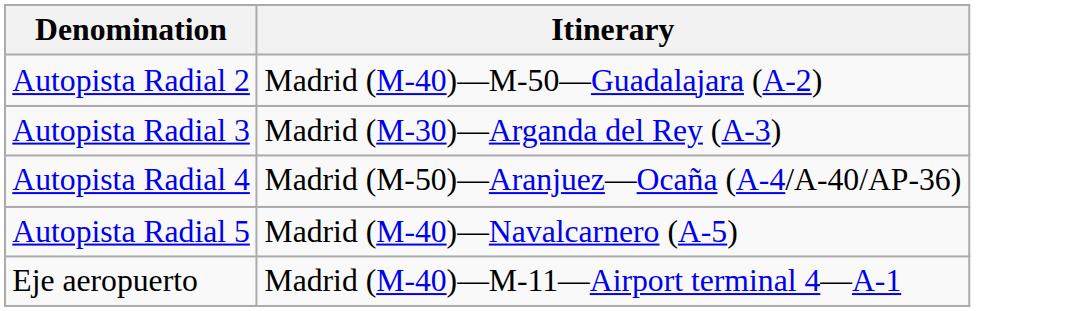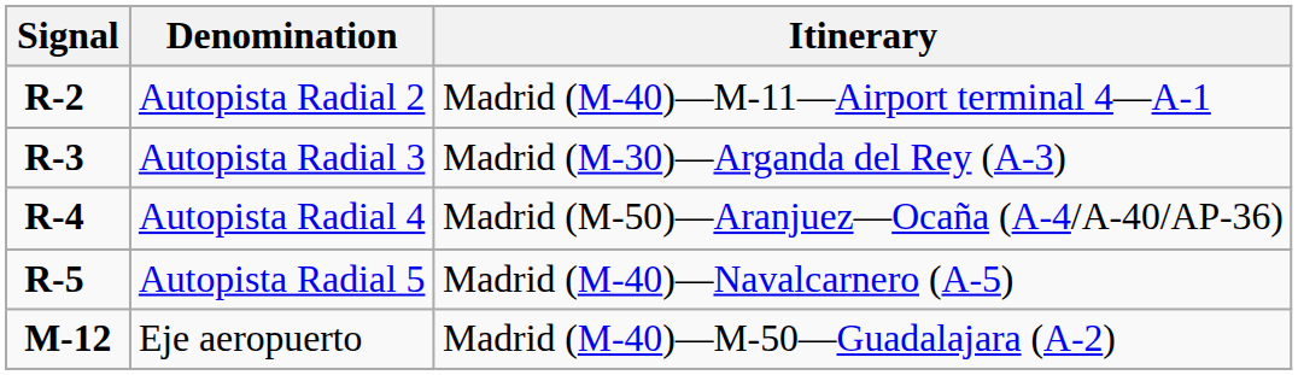+ column: Signal | R-2 | R-3 | R-4 | R-5 | M-12
Autopista Radial 2 | Itinerary: Madrid (M-40)—M-50—Guadalajara (A-2) -> Madrid (M-40)—M-11—Airport terminal 4—A-1
Eje aeropuerto | Itinerary: Madrid (M-40)—M-11—Airport terminal 4—A-1 -> Madrid (M-40)—M-50—Guadalajara (A-2)
